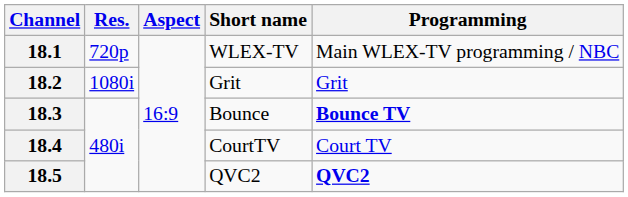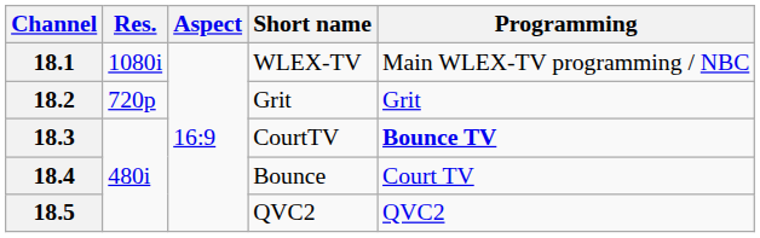18.1 | Res.: 720p -> 1080i
18.2 | Res.: 1080i -> 720p
18.3 | Short name: Bounce -> CourtTV
18.4 | Short name: CourtTV -> Bounce
18.5 | Programming: bold -> normal
